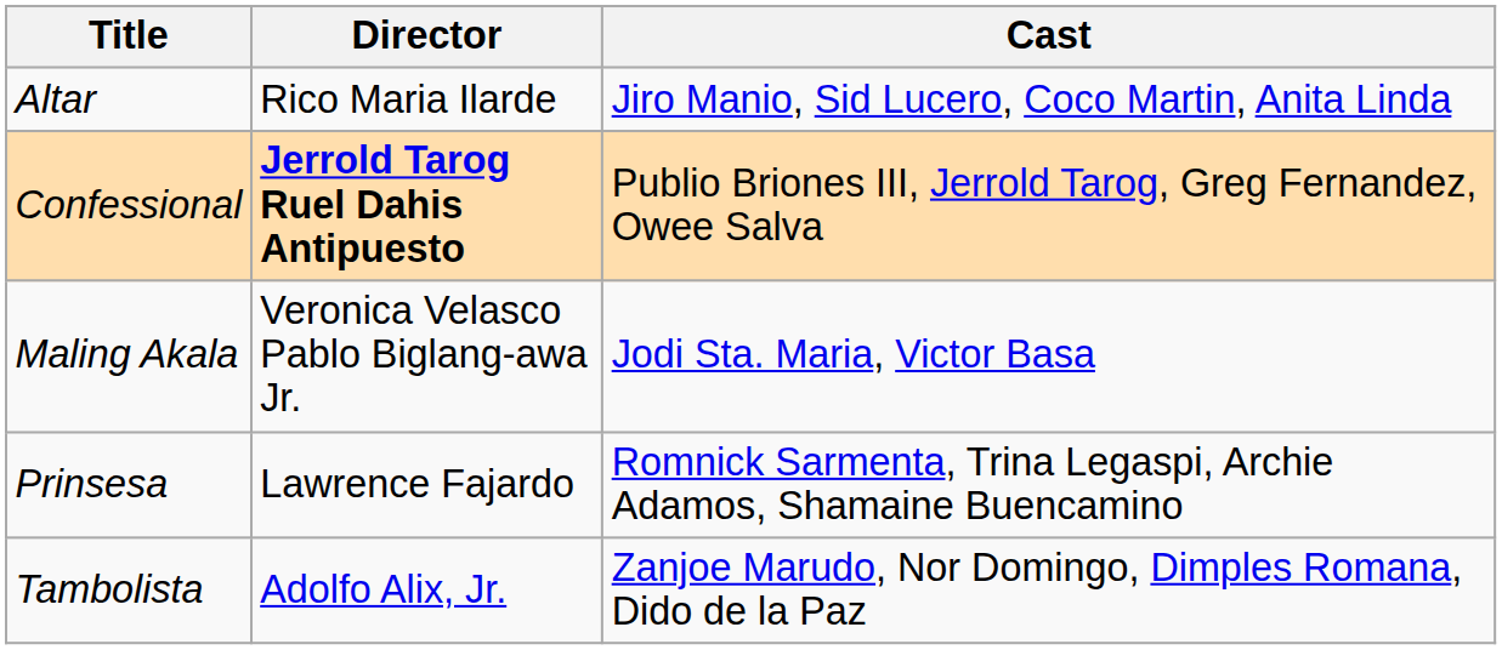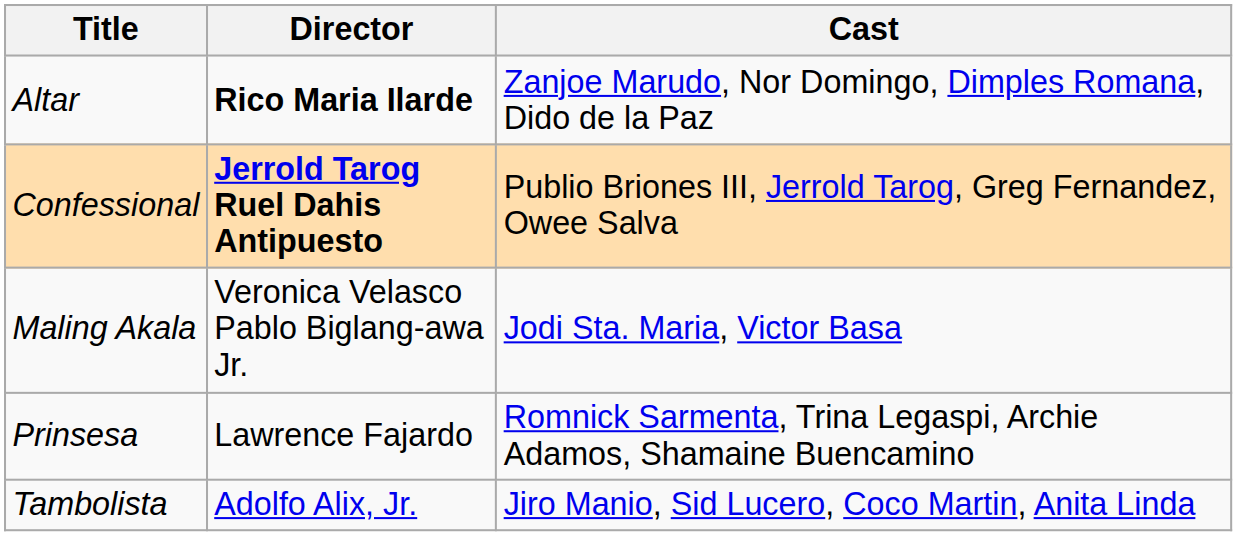Altar | Director: normal -> bold
Altar | Cast: Jiro Manio, Sid Lucero, Coco Martin, Anita Linda -> Zanjoe Marudo, Nor Domingo, Dimples Romana, Dido de la Paz
Tambolista | Cast: Zanjoe Marudo, Nor Domingo, Dimples Romana, Dido de la Paz -> Jiro Manio, Sid Lucero, Coco Martin, Anita Linda
